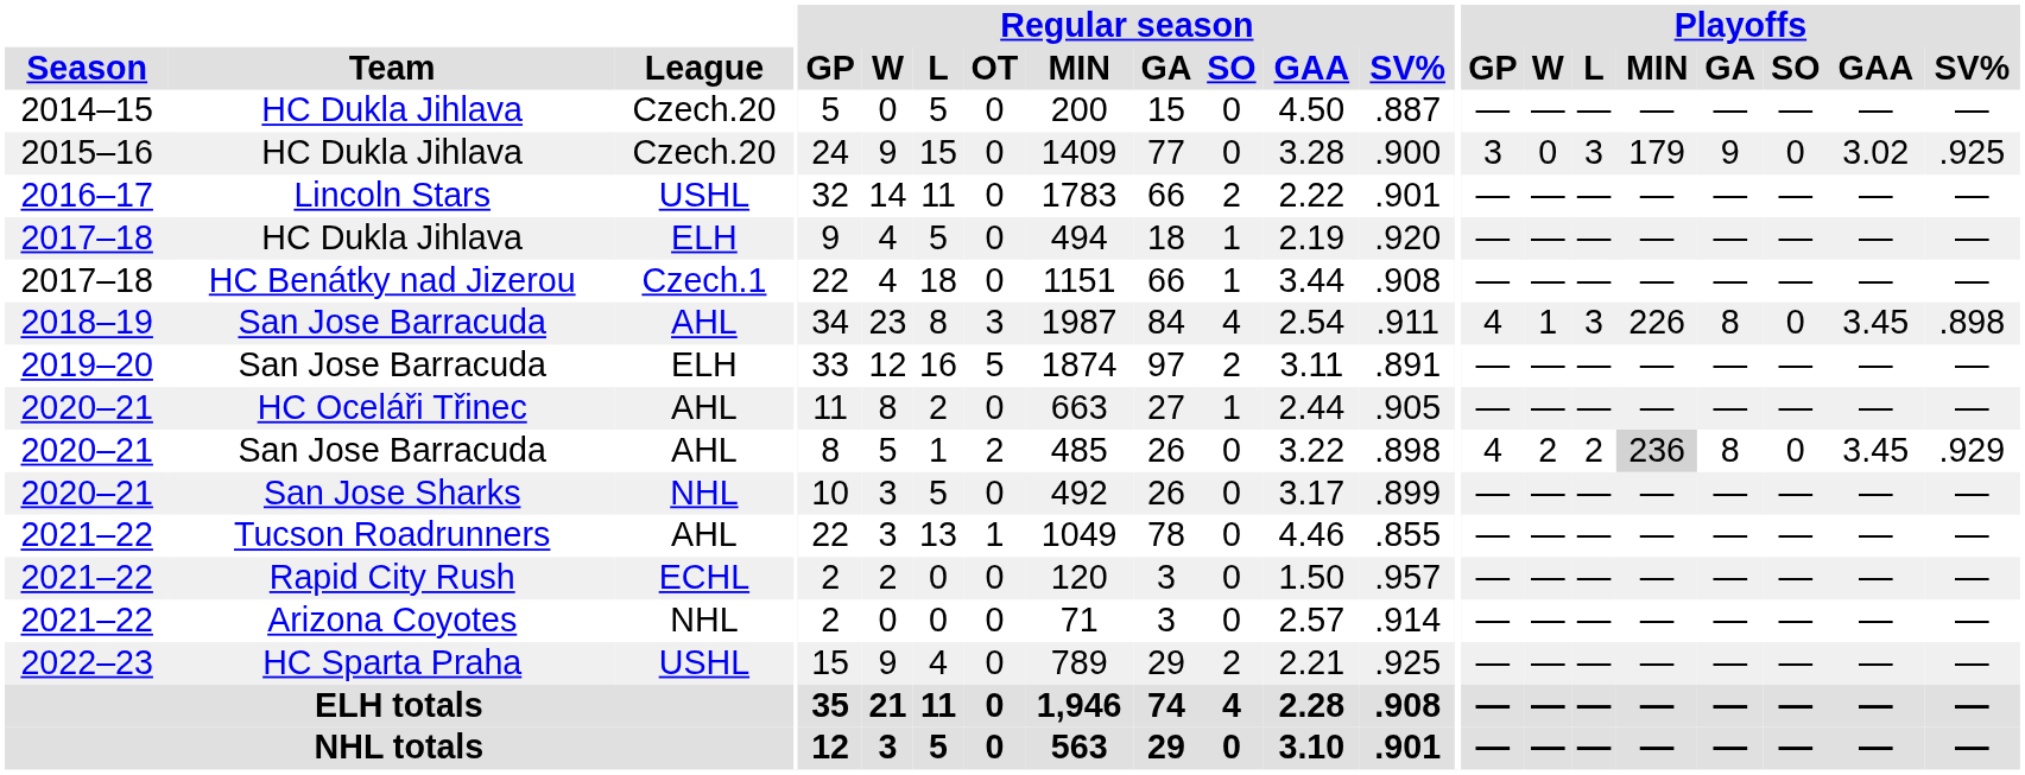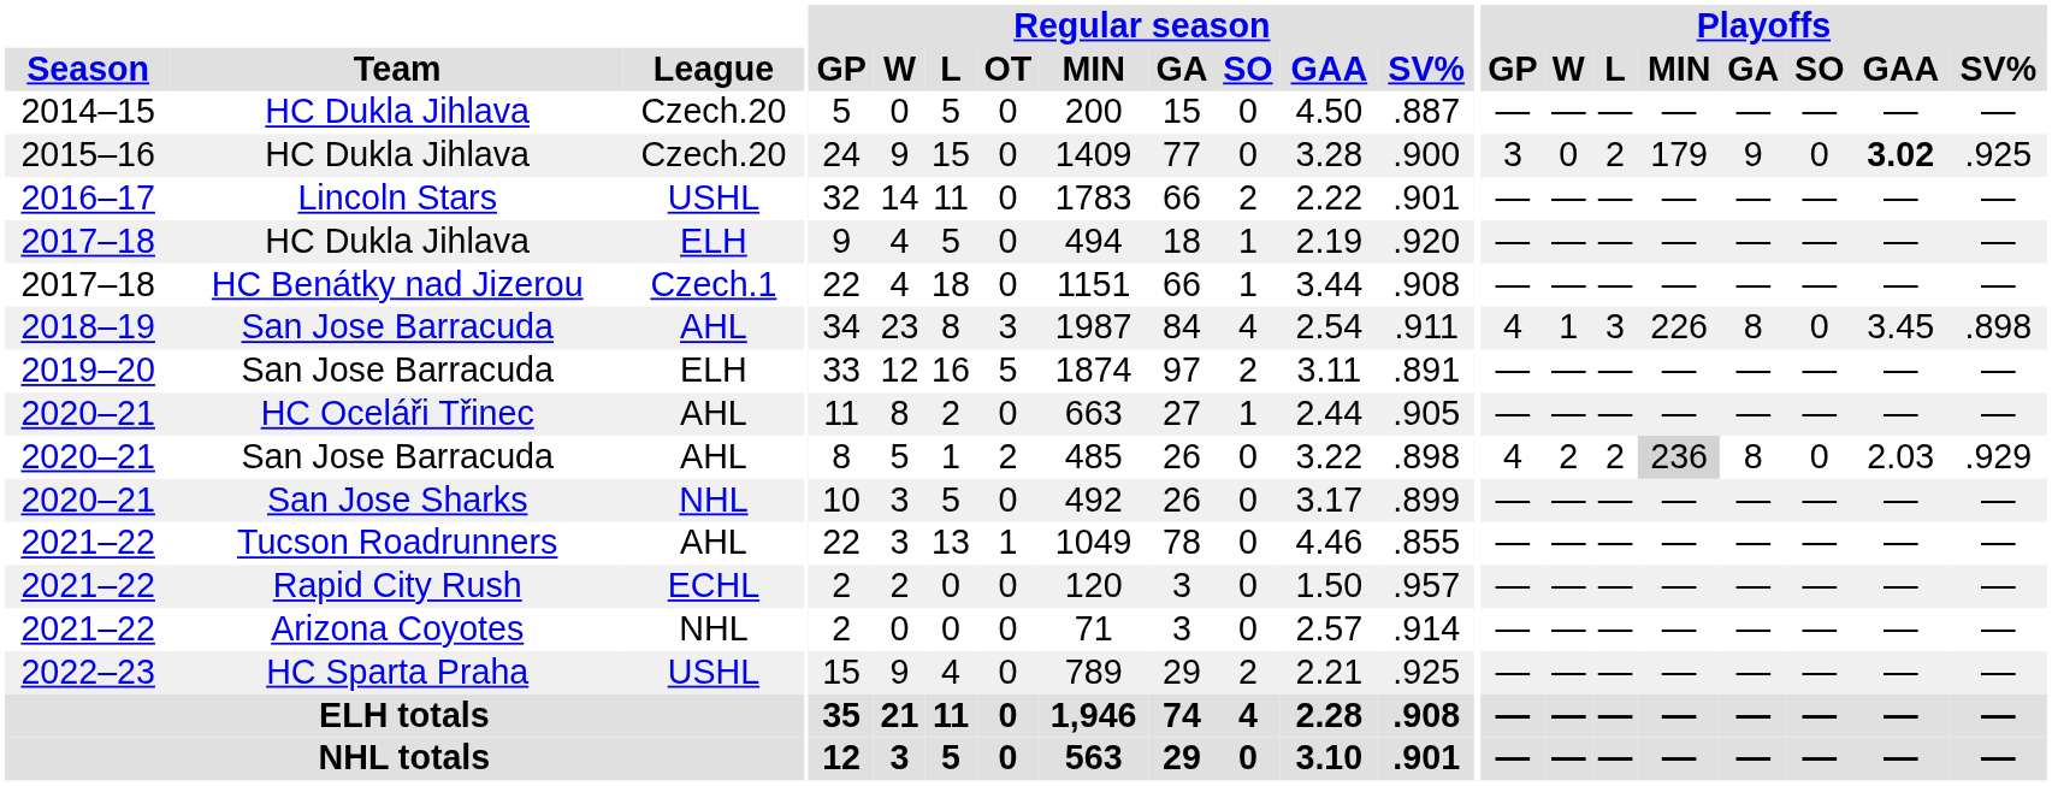2015–16 / HC Dukla Jihlava | Playoffs / L: 3 -> 2
2015–16 / HC Dukla Jihlava | Playoffs / GAA: normal -> bold
2020–21 / San Jose Barracuda | Playoffs / GAA: 3.45 -> 2.03
